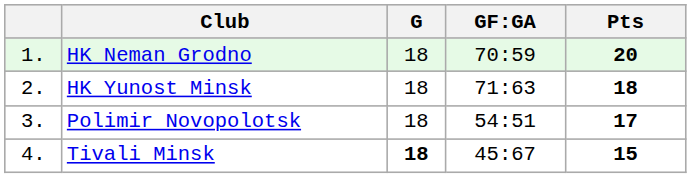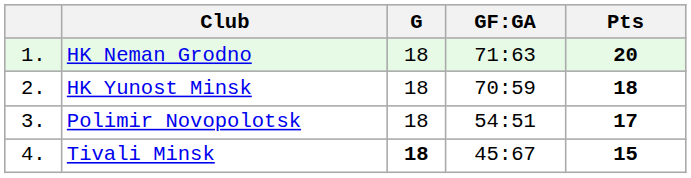HK Neman Grodno | GF:GA: 70:59 -> 71:63
HK Yunost Minsk | GF:GA: 71:63 -> 70:59
